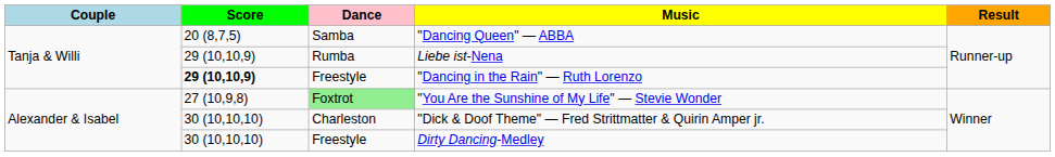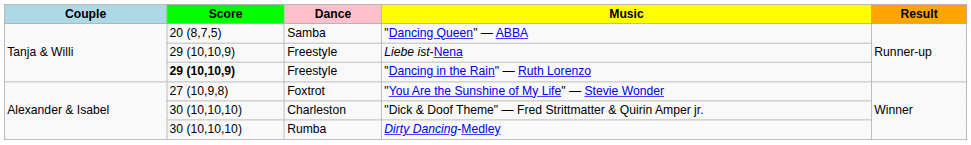Liebe ist-Nena | Dance: Rumba -> Freestyle
"You Are the Sunshine of My Life" — Stevie Wonder | Dance: lightgreen background -> no background
Dirty Dancing-Medley | Dance: Freestyle -> Rumba
